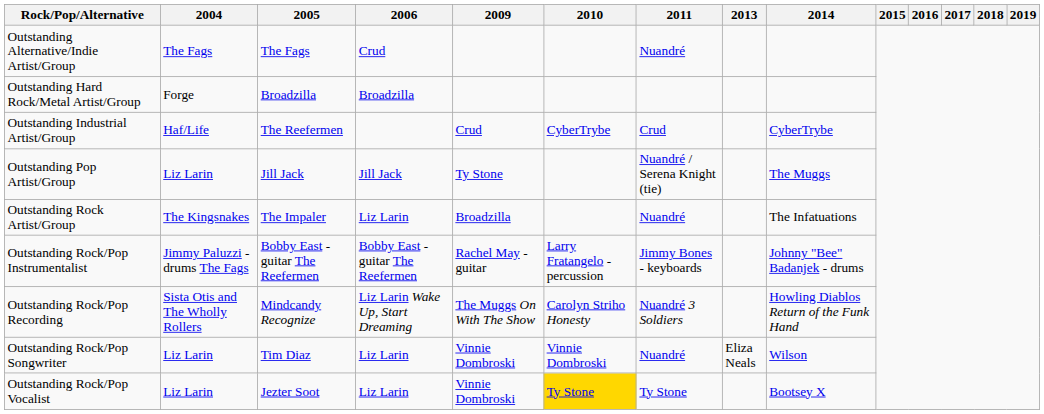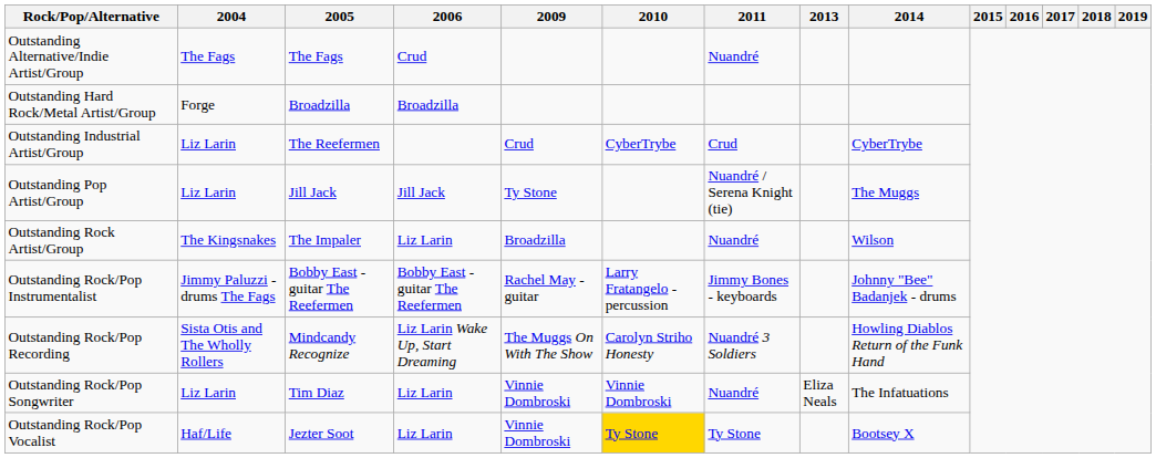Outstanding Industrial Artist/Group | 2004: Haf/Life -> Liz Larin
Outstanding Rock Artist/Group | 2014: The Infatuations -> Wilson
Outstanding Rock/Pop Songwriter | 2014: Wilson -> The Infatuations
Outstanding Rock/Pop Vocalist | 2004: Liz Larin -> Haf/Life
